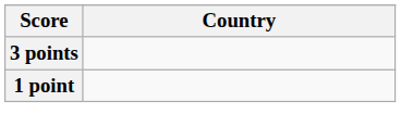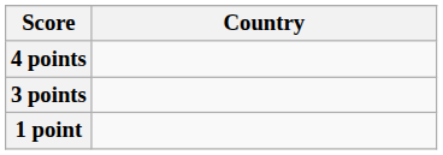+ row: 4 points
